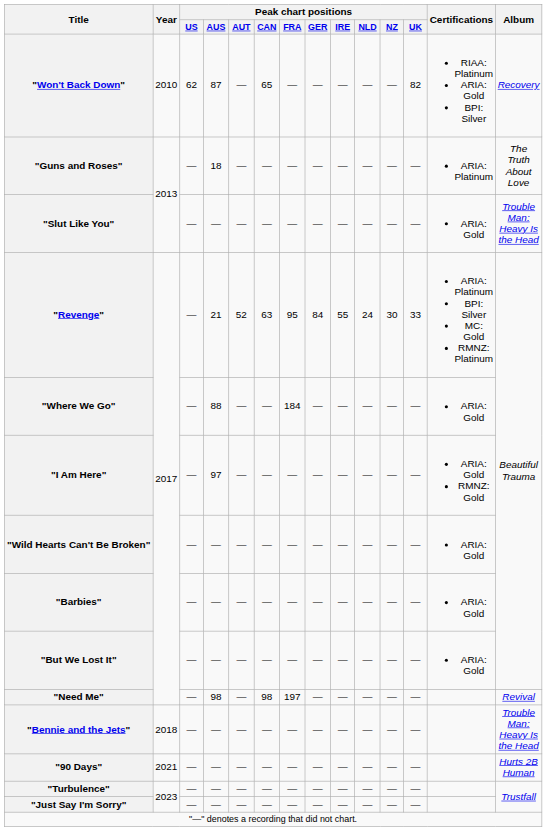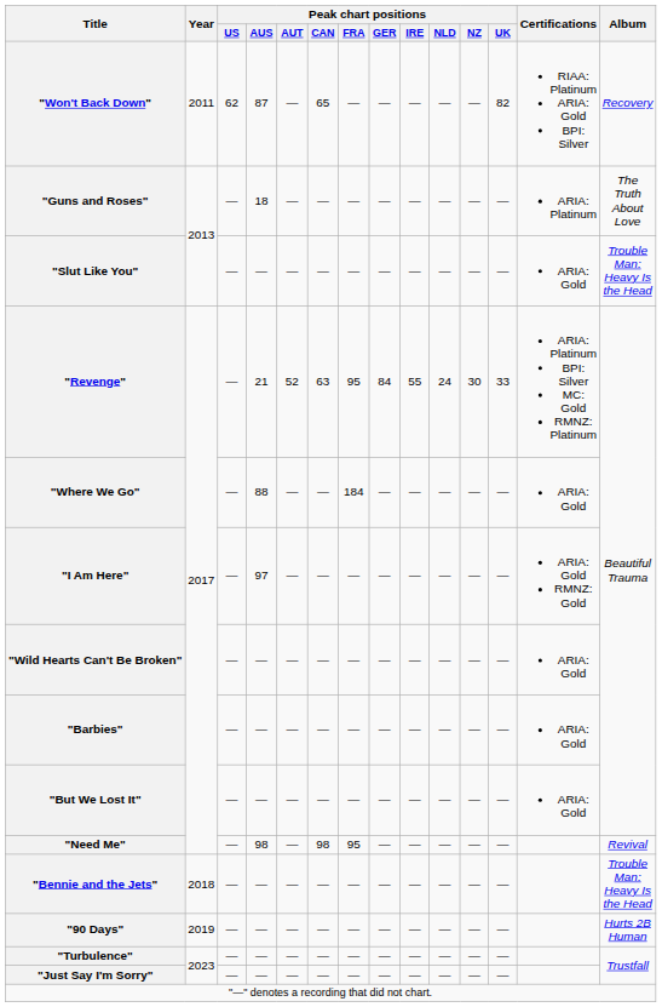"Won't Back Down" | Year: 2010 -> 2011
"Need Me" | Peak chart positions / FRA: 197 -> 95
"90 Days" | Year: 2021 -> 2019
